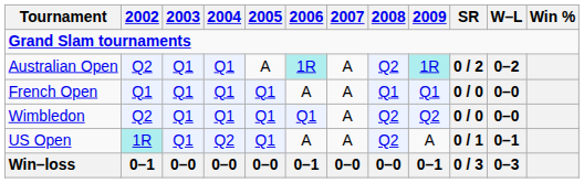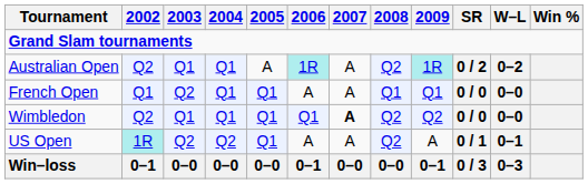French Open | 2003: Q1 -> Q2
Wimbledon | 2007: normal -> bold
US Open | 2003: Q1 -> Q2
